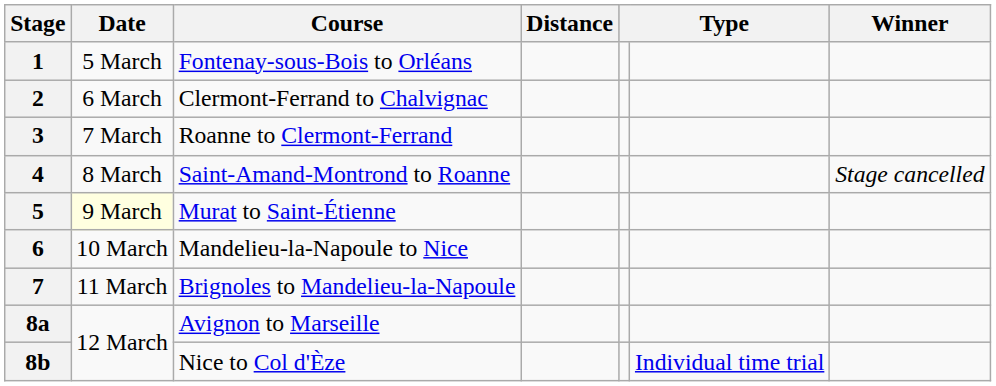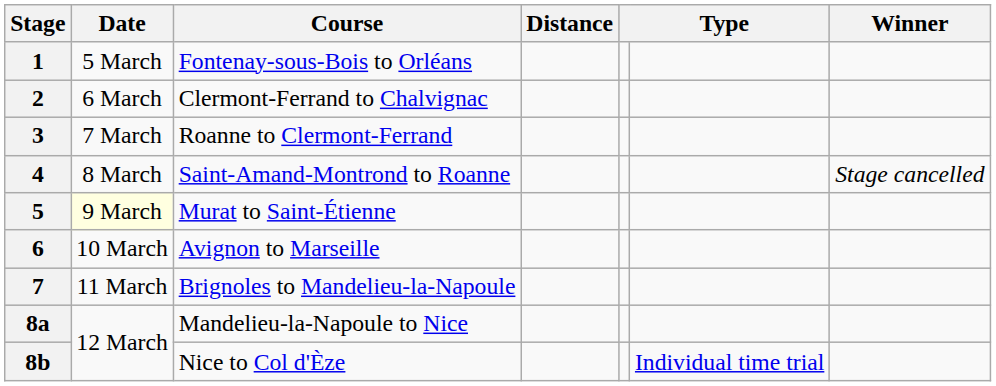6 | Course: Mandelieu-la-Napoule to Nice -> Avignon to Marseille
8a | Course: Avignon to Marseille -> Mandelieu-la-Napoule to Nice
